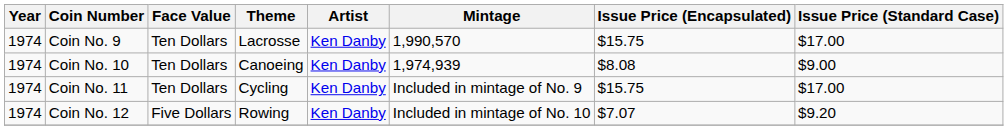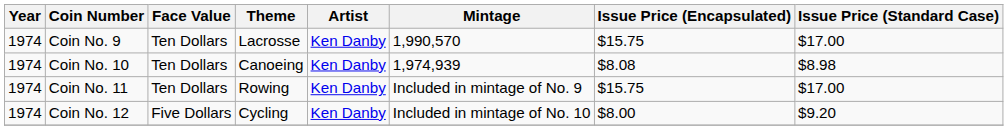Coin No. 10 | Issue Price (Standard Case): $9.00 -> $8.98
Coin No. 11 | Theme: Cycling -> Rowing
Coin No. 12 | Theme: Rowing -> Cycling
Coin No. 12 | Issue Price (Encapsulated): $7.07 -> $8.00
